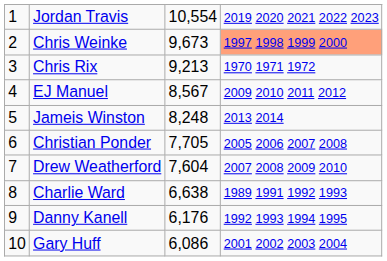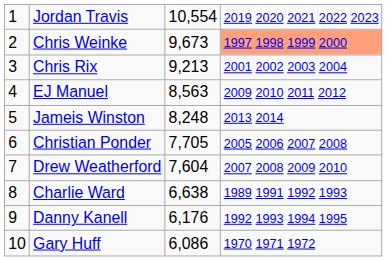Chris Rix | column 4: 1970 1971 1972 -> 2001 2002 2003 2004
EJ Manuel | column 3: 8,567 -> 8,563
Gary Huff | column 4: 2001 2002 2003 2004 -> 1970 1971 1972
